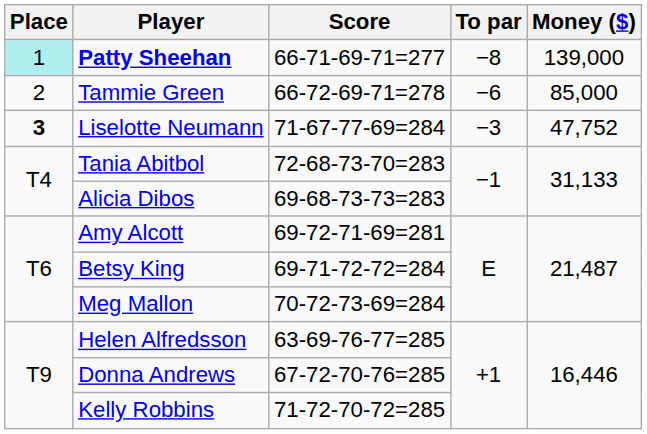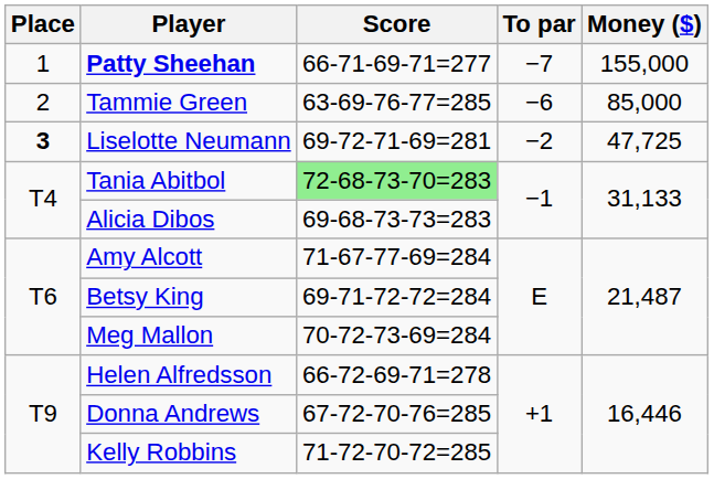Patty Sheehan | Place: paleturquoise background -> no background
Patty Sheehan | To par: −8 -> −7
Patty Sheehan | Money ($): 139,000 -> 155,000
Tammie Green | Score: 66-72-69-71=278 -> 63-69-76-77=285
Liselotte Neumann | Score: 71-67-77-69=284 -> 69-72-71-69=281
Liselotte Neumann | To par: −3 -> −2
Liselotte Neumann | Money ($): 47,752 -> 47,725
Tania Abitbol | Score: no background -> lightgreen background
Amy Alcott | Score: 69-72-71-69=281 -> 71-67-77-69=284
Helen Alfredsson | Score: 63-69-76-77=285 -> 66-72-69-71=278
